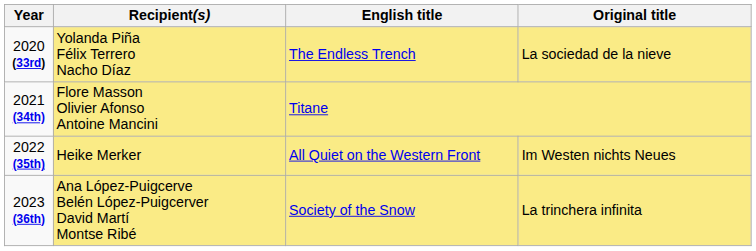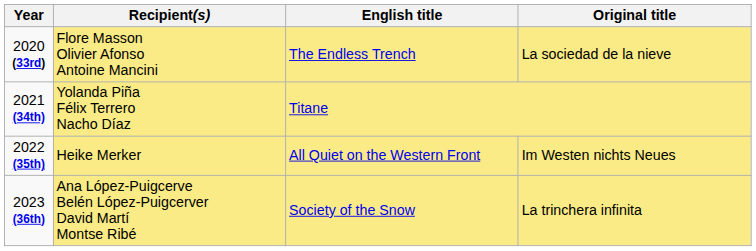2020 (33rd) | Recipient(s): Yolanda Piña Félix Terrero Nacho Díaz -> Flore Masson Olivier Afonso Antoine Mancini
2021 (34th) | Recipient(s): Flore Masson Olivier Afonso Antoine Mancini -> Yolanda Piña Félix Terrero Nacho Díaz
